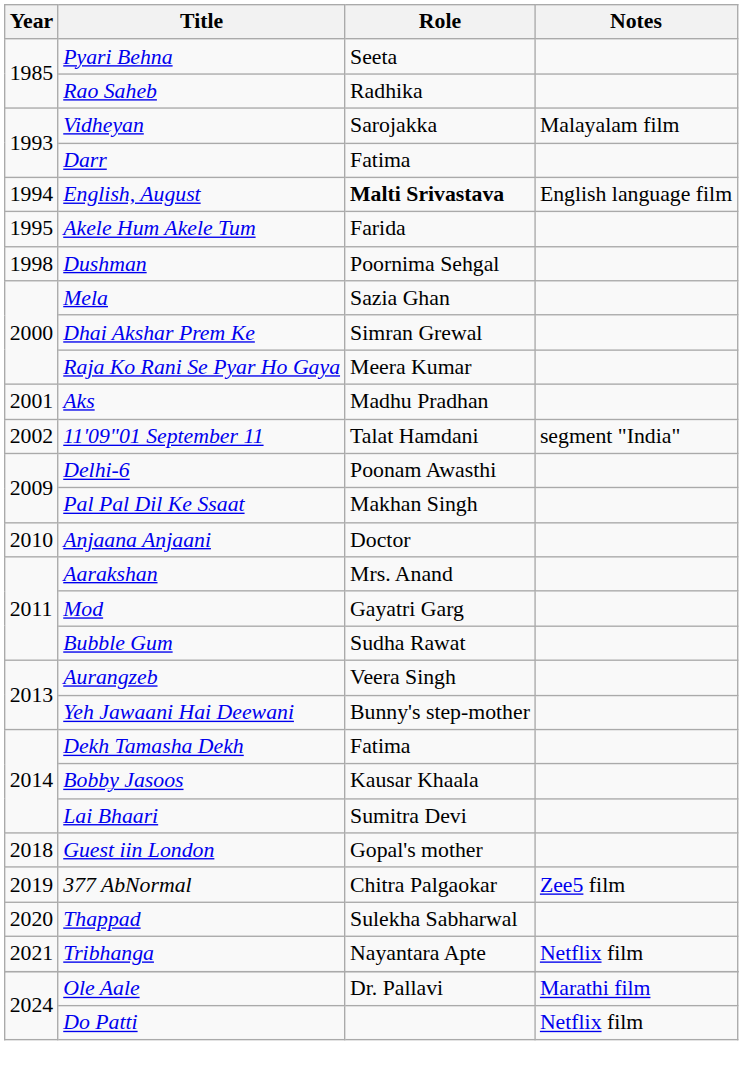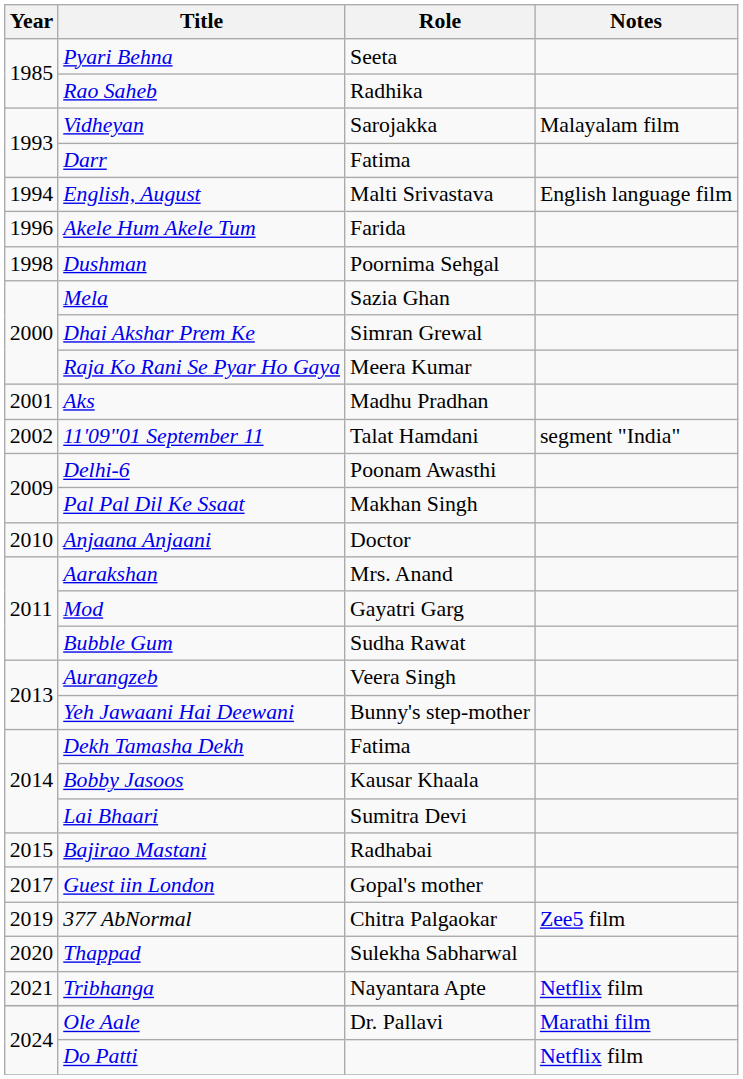English, August | Role: bold -> normal
Akele Hum Akele Tum | Year: 1995 -> 1996
+ row: 2015 | Bajirao Mastani | Radhabai
Guest iin London | Year: 2018 -> 2017
